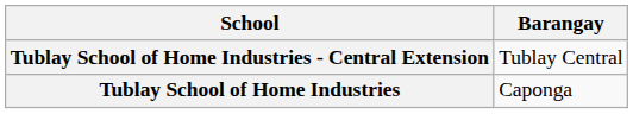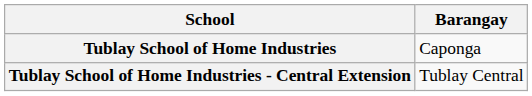rows swapped: Tublay School of Home Industries <-> Tublay School of Home Industries - Central Extension
